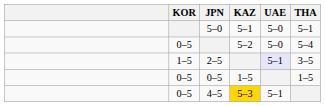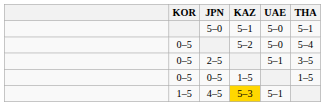2–5 | KOR: 1–5 -> 0–5
2–5 | UAE: lavender background -> no background
4–5 | KOR: 0–5 -> 1–5
